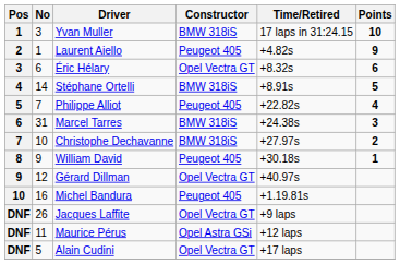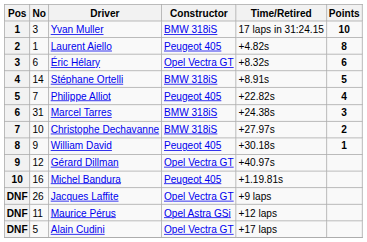Laurent Aiello | Points: 9 -> 8
